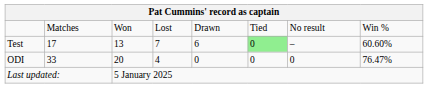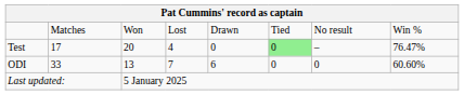Test | column 3: 13 -> 20
Test | column 4: 7 -> 4
Test | column 5: 6 -> 0
Test | column 8: 60.60% -> 76.47%
ODI | column 3: 20 -> 13
ODI | column 4: 4 -> 7
ODI | column 5: 0 -> 6
ODI | column 8: 76.47% -> 60.60%
